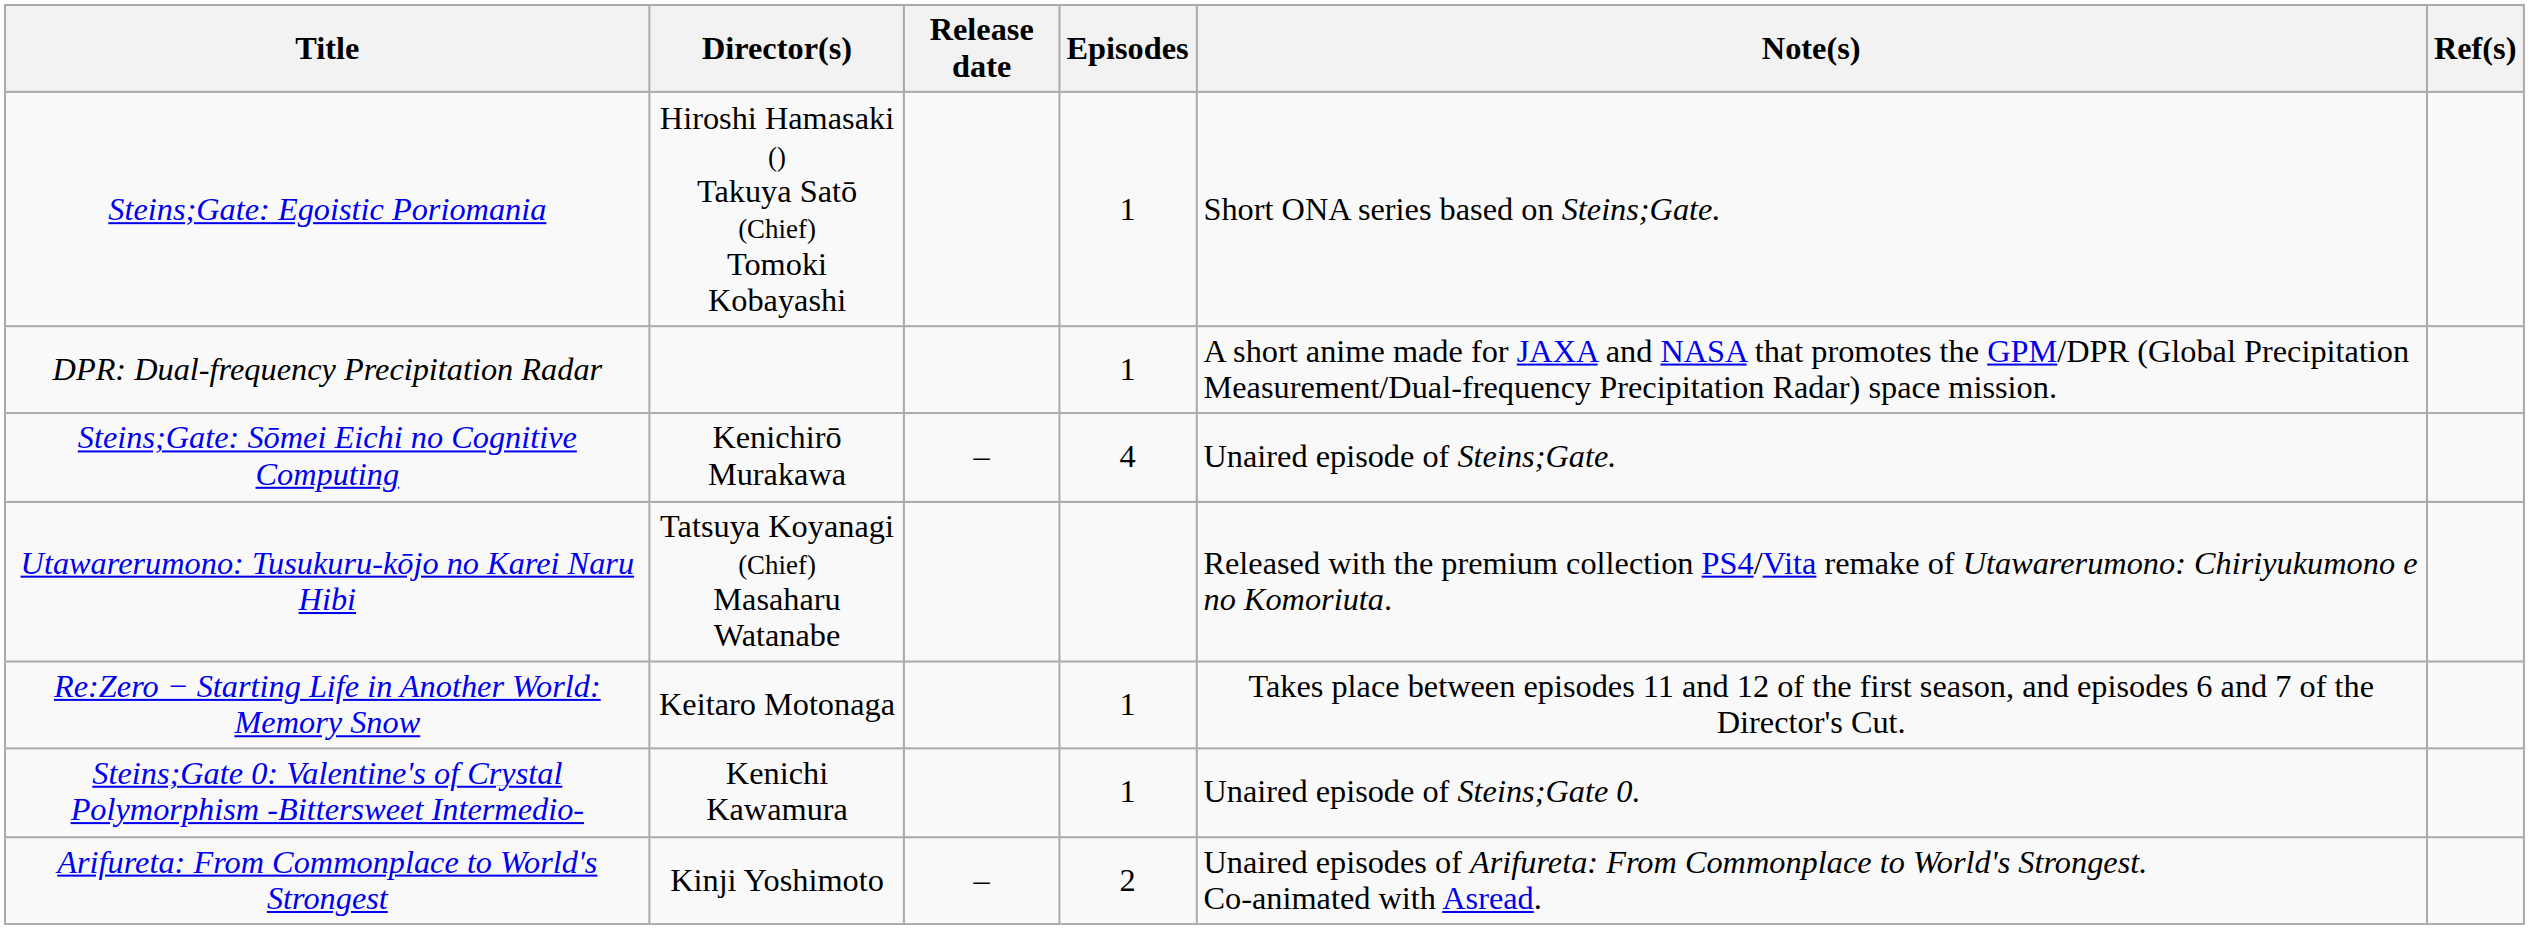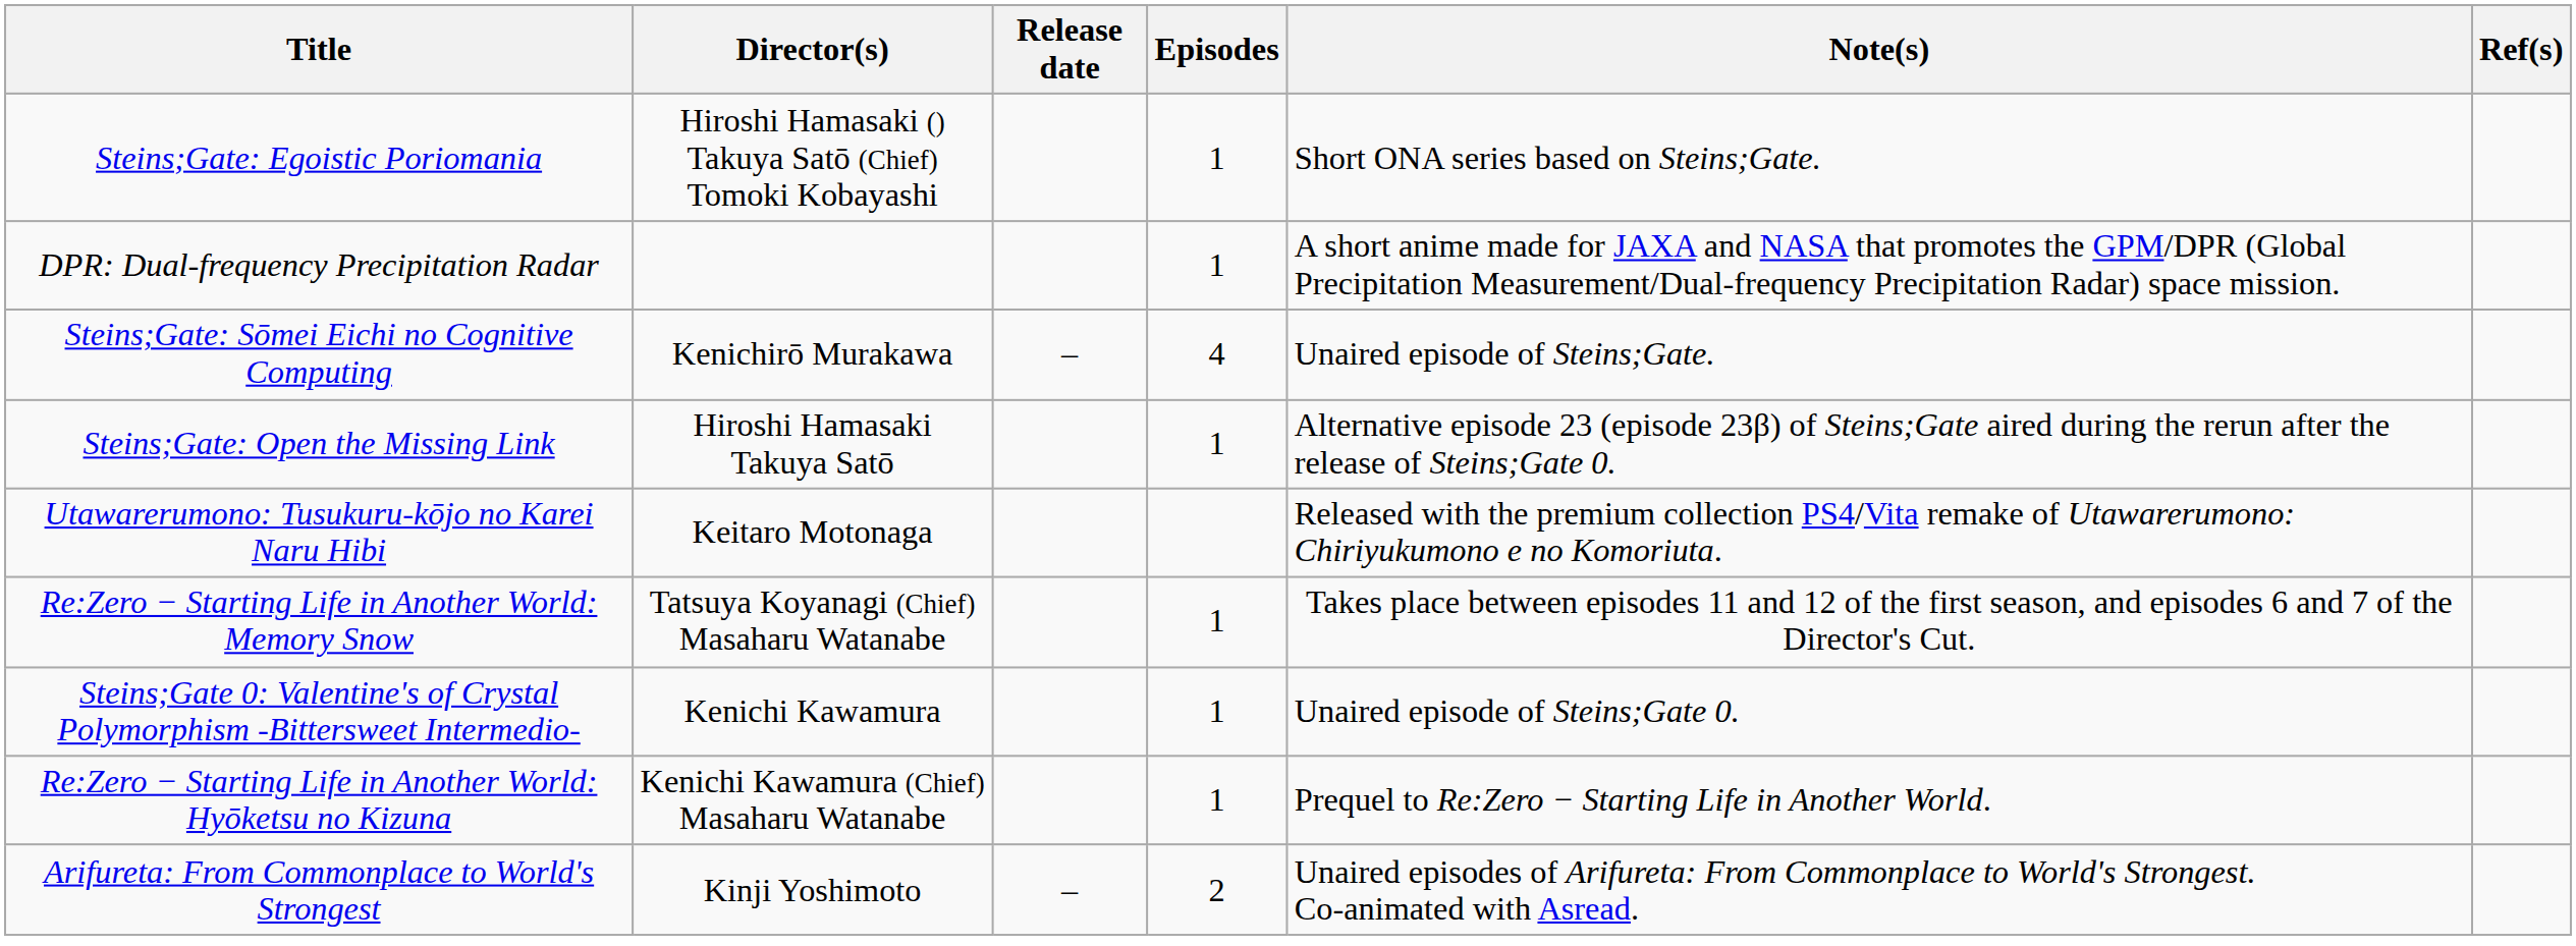+ row: Steins;Gate: Open the Missing Link | Hiroshi Hamasaki Takuya Satō | 1 | Alternative episode 23 (episode 23β) of Steins;Gate aired during the rerun after the release of Steins;Gate 0.
Utawarerumono: Tusukuru-kōjo no Karei Naru Hibi | Director(s): Tatsuya Koyanagi (Chief) Masaharu Watanabe -> Keitaro Motonaga
Re:Zero − Starting Life in Another World: Memory Snow | Director(s): Keitaro Motonaga -> Tatsuya Koyanagi (Chief) Masaharu Watanabe
+ row: Re:Zero − Starting Life in Another World: Hyōketsu no Kizuna | Kenichi Kawamura (Chief) Masaharu Watanabe | 1 | Prequel to Re:Zero − Starting Life in Another World.
